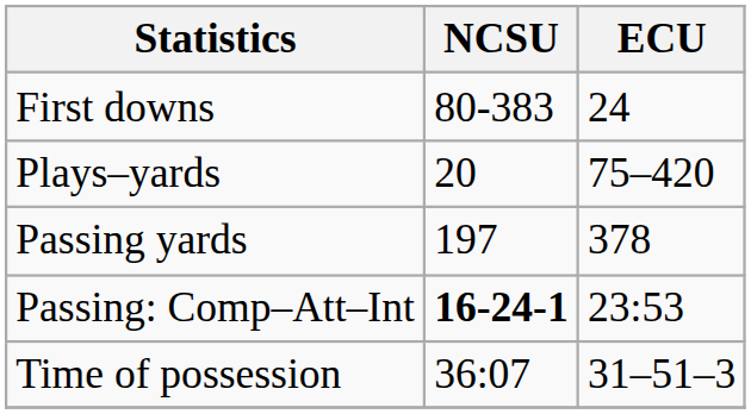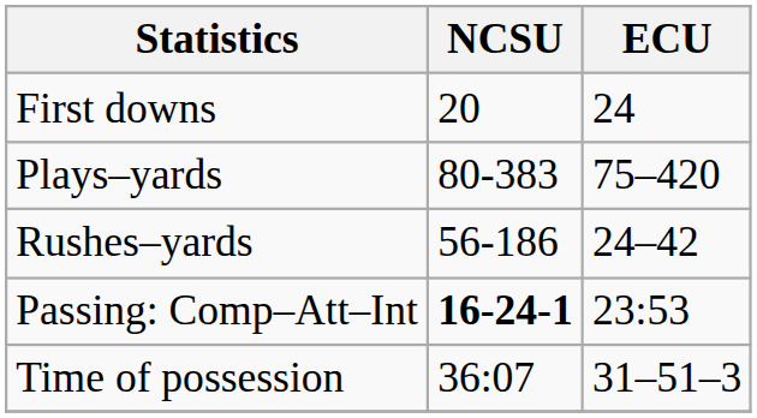First downs | NCSU: 80-383 -> 20
Plays–yards | NCSU: 20 -> 80-383
+ row: Rushes–yards | 56-186 | 24–42
- row: Passing yards | 197 | 378
